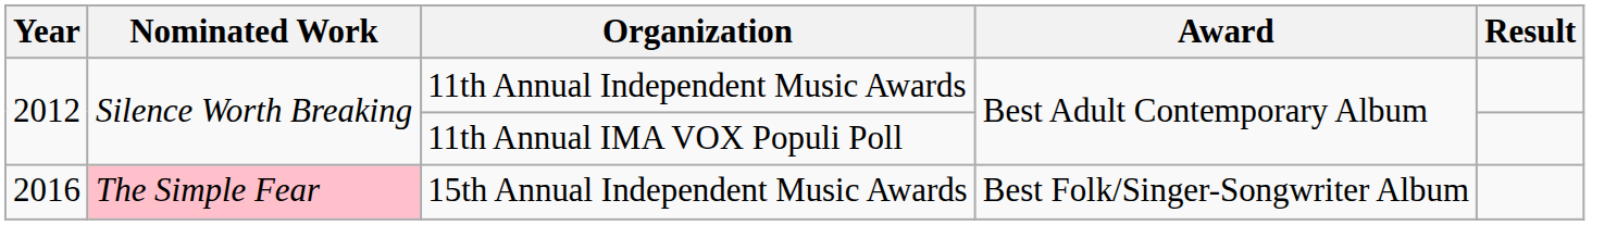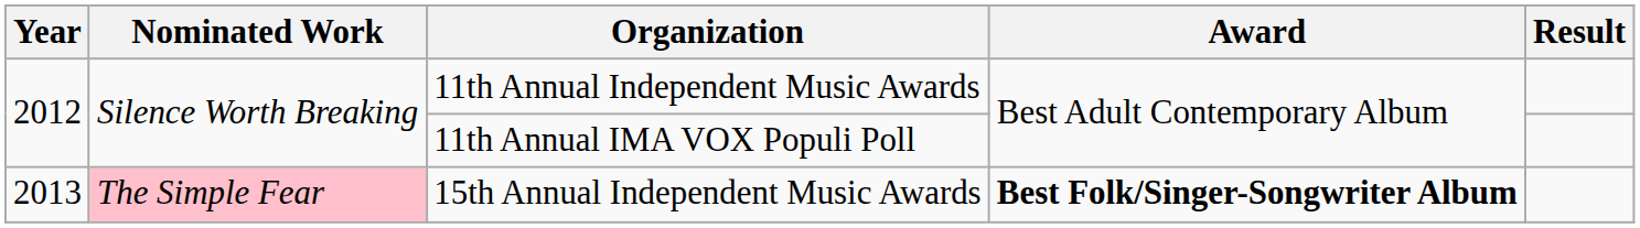15th Annual Independent Music Awards | Year: 2016 -> 2013
15th Annual Independent Music Awards | Award: normal -> bold
